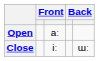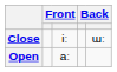rows swapped: Close <-> Open
